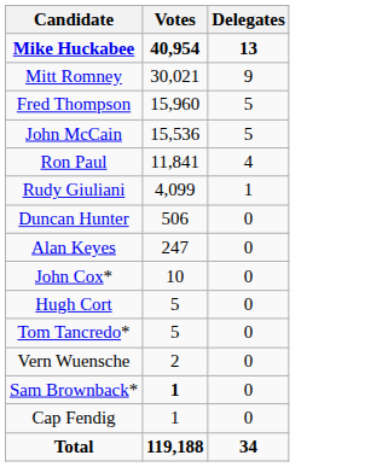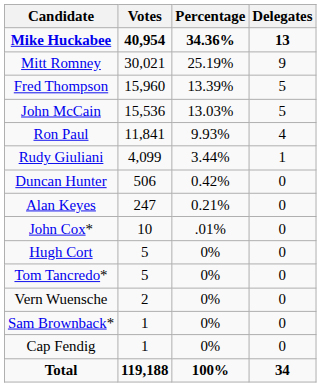+ column: Percentage | 34.36% | 25.19% | 13.39% | 13.03% | 9.93% | 3.44% | 0.42% | 0.21% | .01% | 0% | 0% | 0% | 0% | 0% | 100%
Sam Brownback* | Votes: bold -> normal
